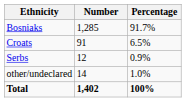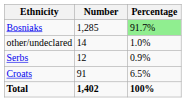Bosniaks | Percentage: no background -> lightgreen background
rows swapped: Croats <-> other/undeclared
